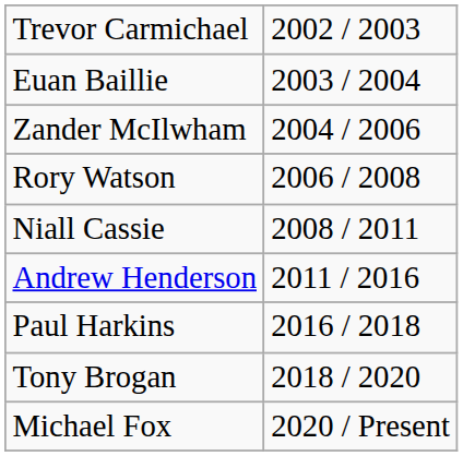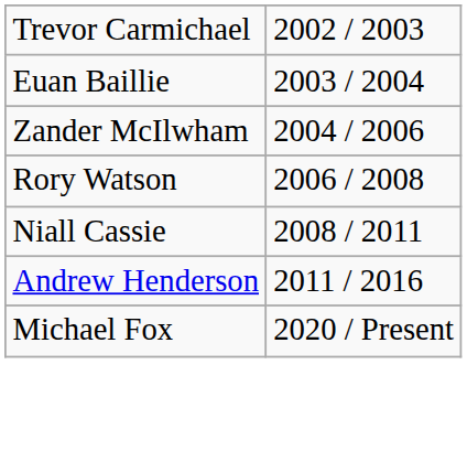- row: Paul Harkins | 2016 / 2018
- row: Tony Brogan | 2018 / 2020
